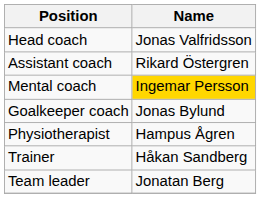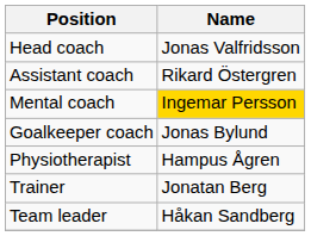Trainer | Name: Håkan Sandberg -> Jonatan Berg
Team leader | Name: Jonatan Berg -> Håkan Sandberg
